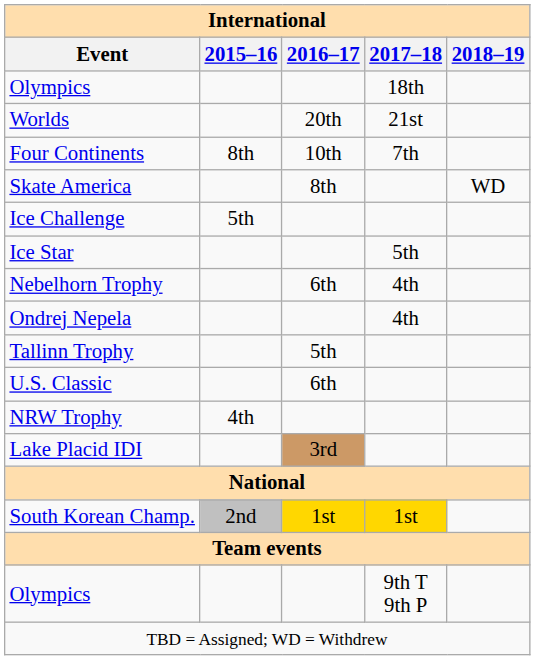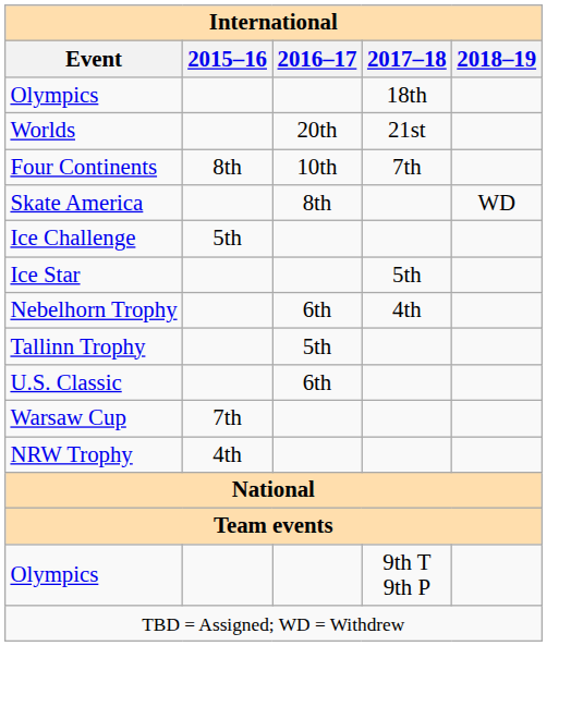- row: Ondrej Nepela | 4th
+ row: Warsaw Cup | 7th
- row: Lake Placid IDI | 3rd
- row: South Korean Champ. | 2nd | 1st | 1st
